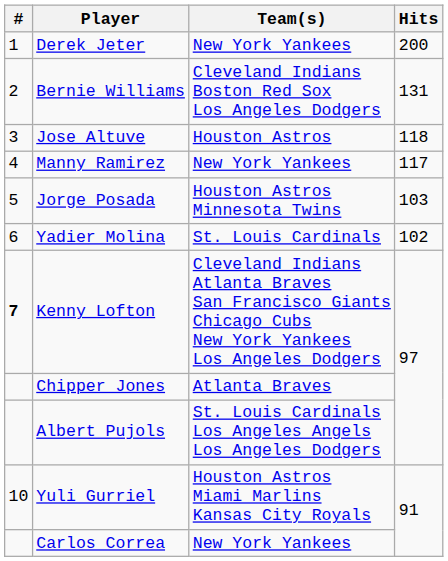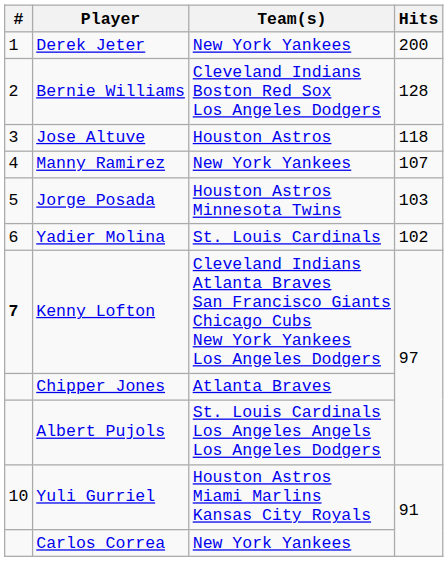Bernie Williams | Hits: 131 -> 128
Manny Ramirez | Hits: 117 -> 107
